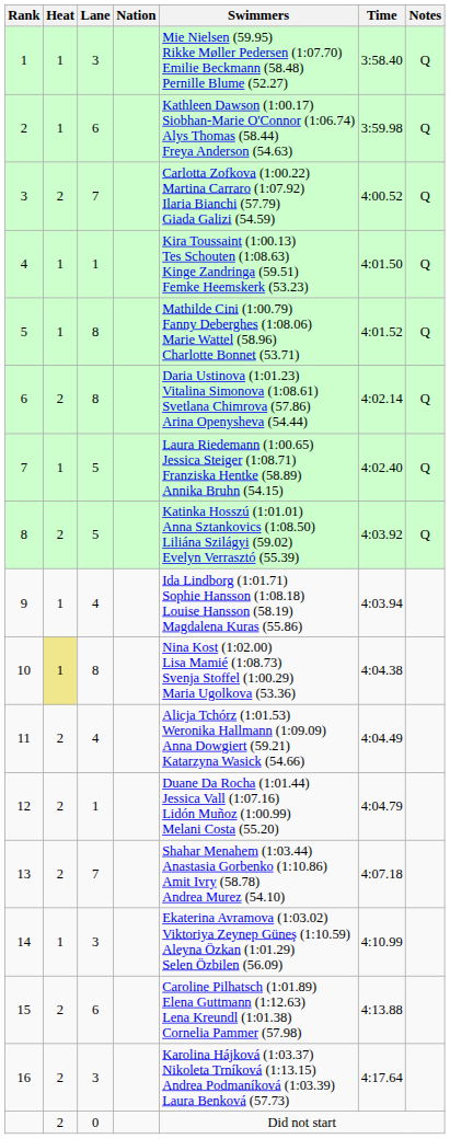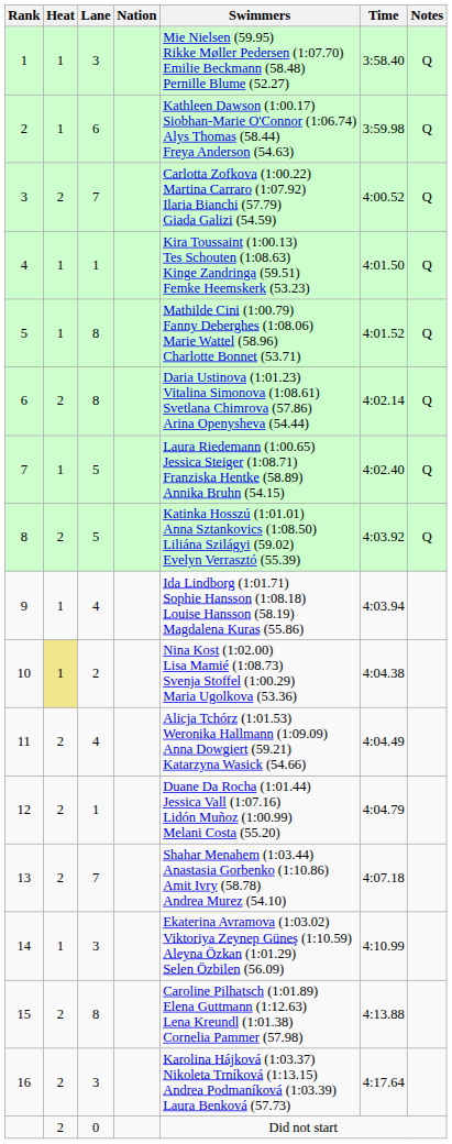10 | Lane: 8 -> 2
15 | Lane: 6 -> 8
